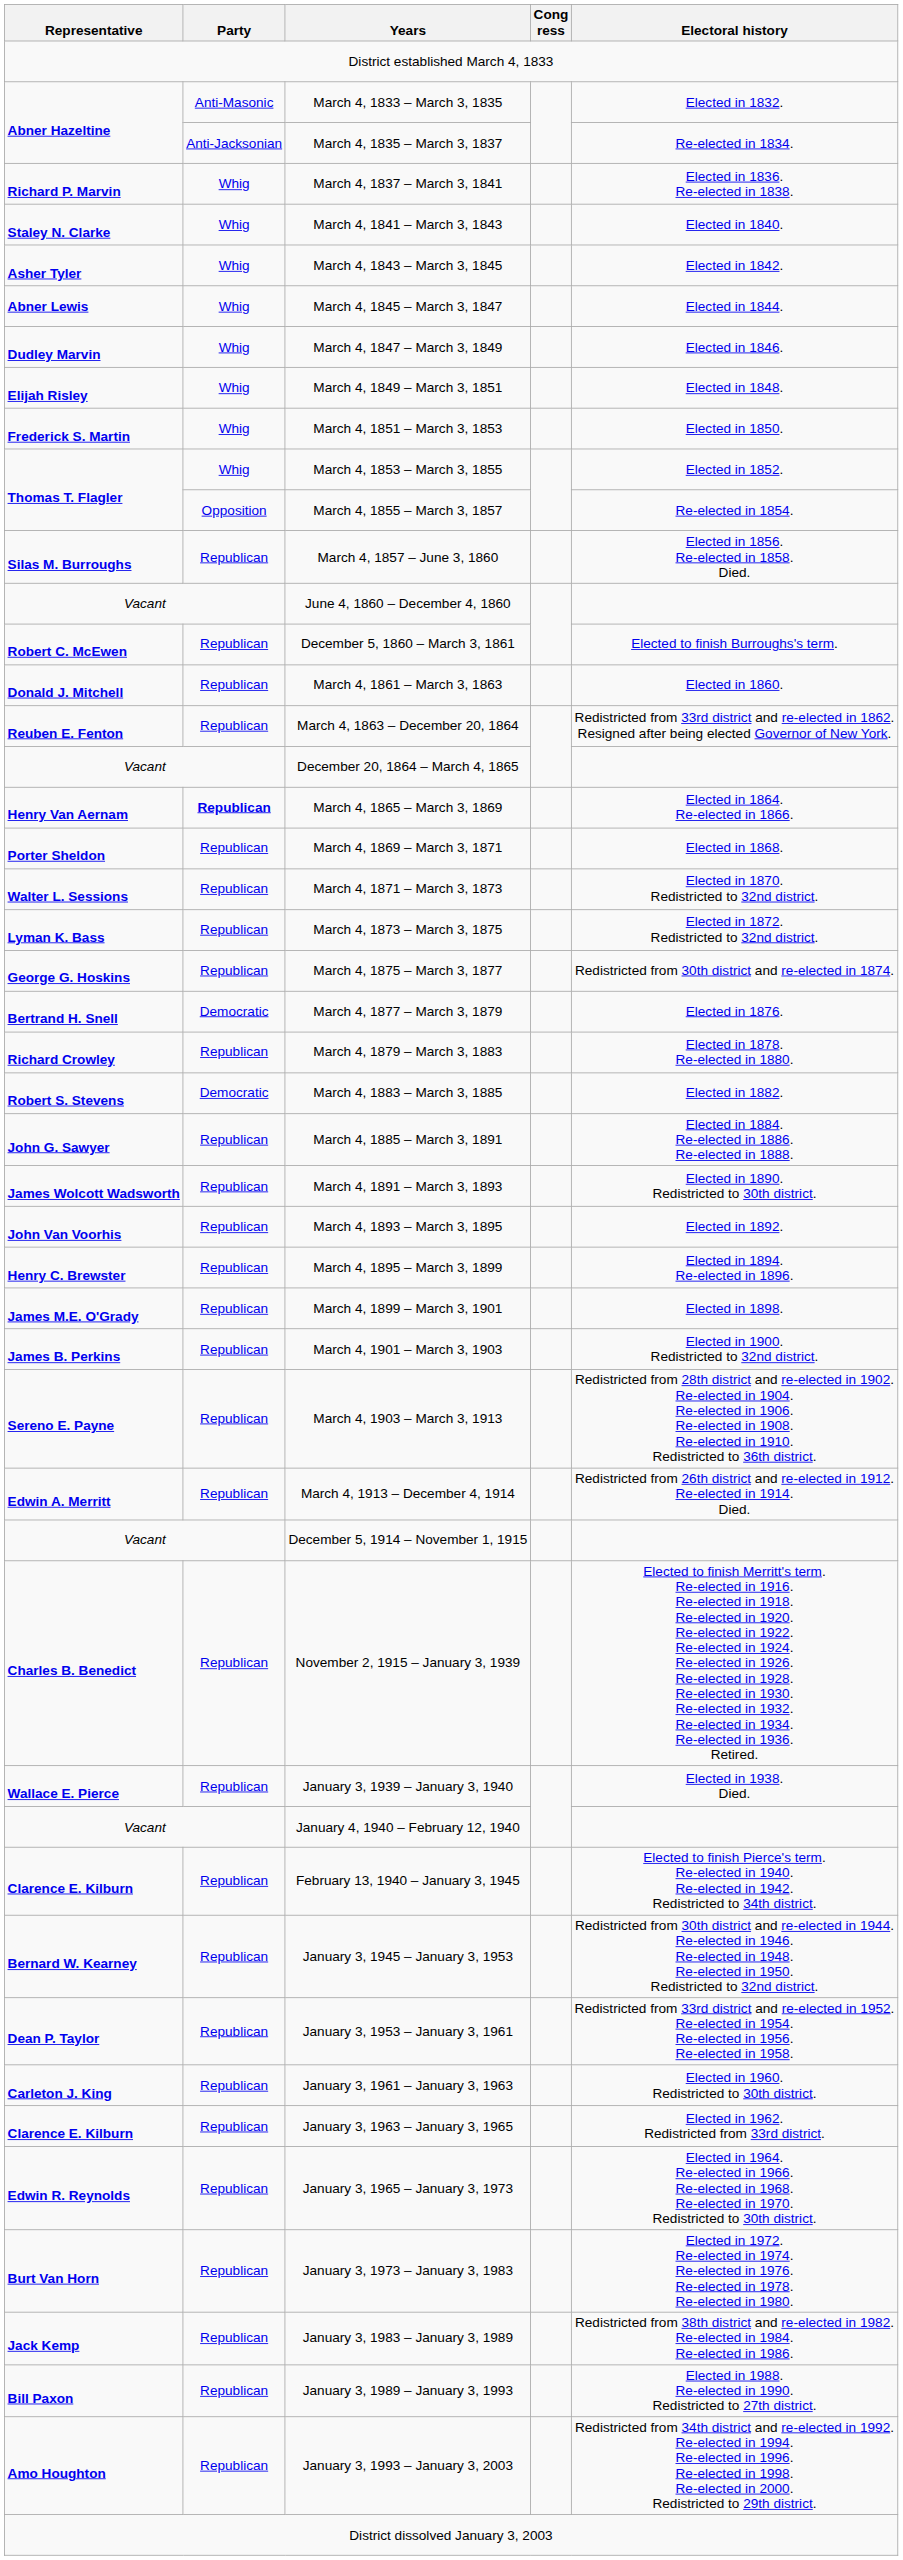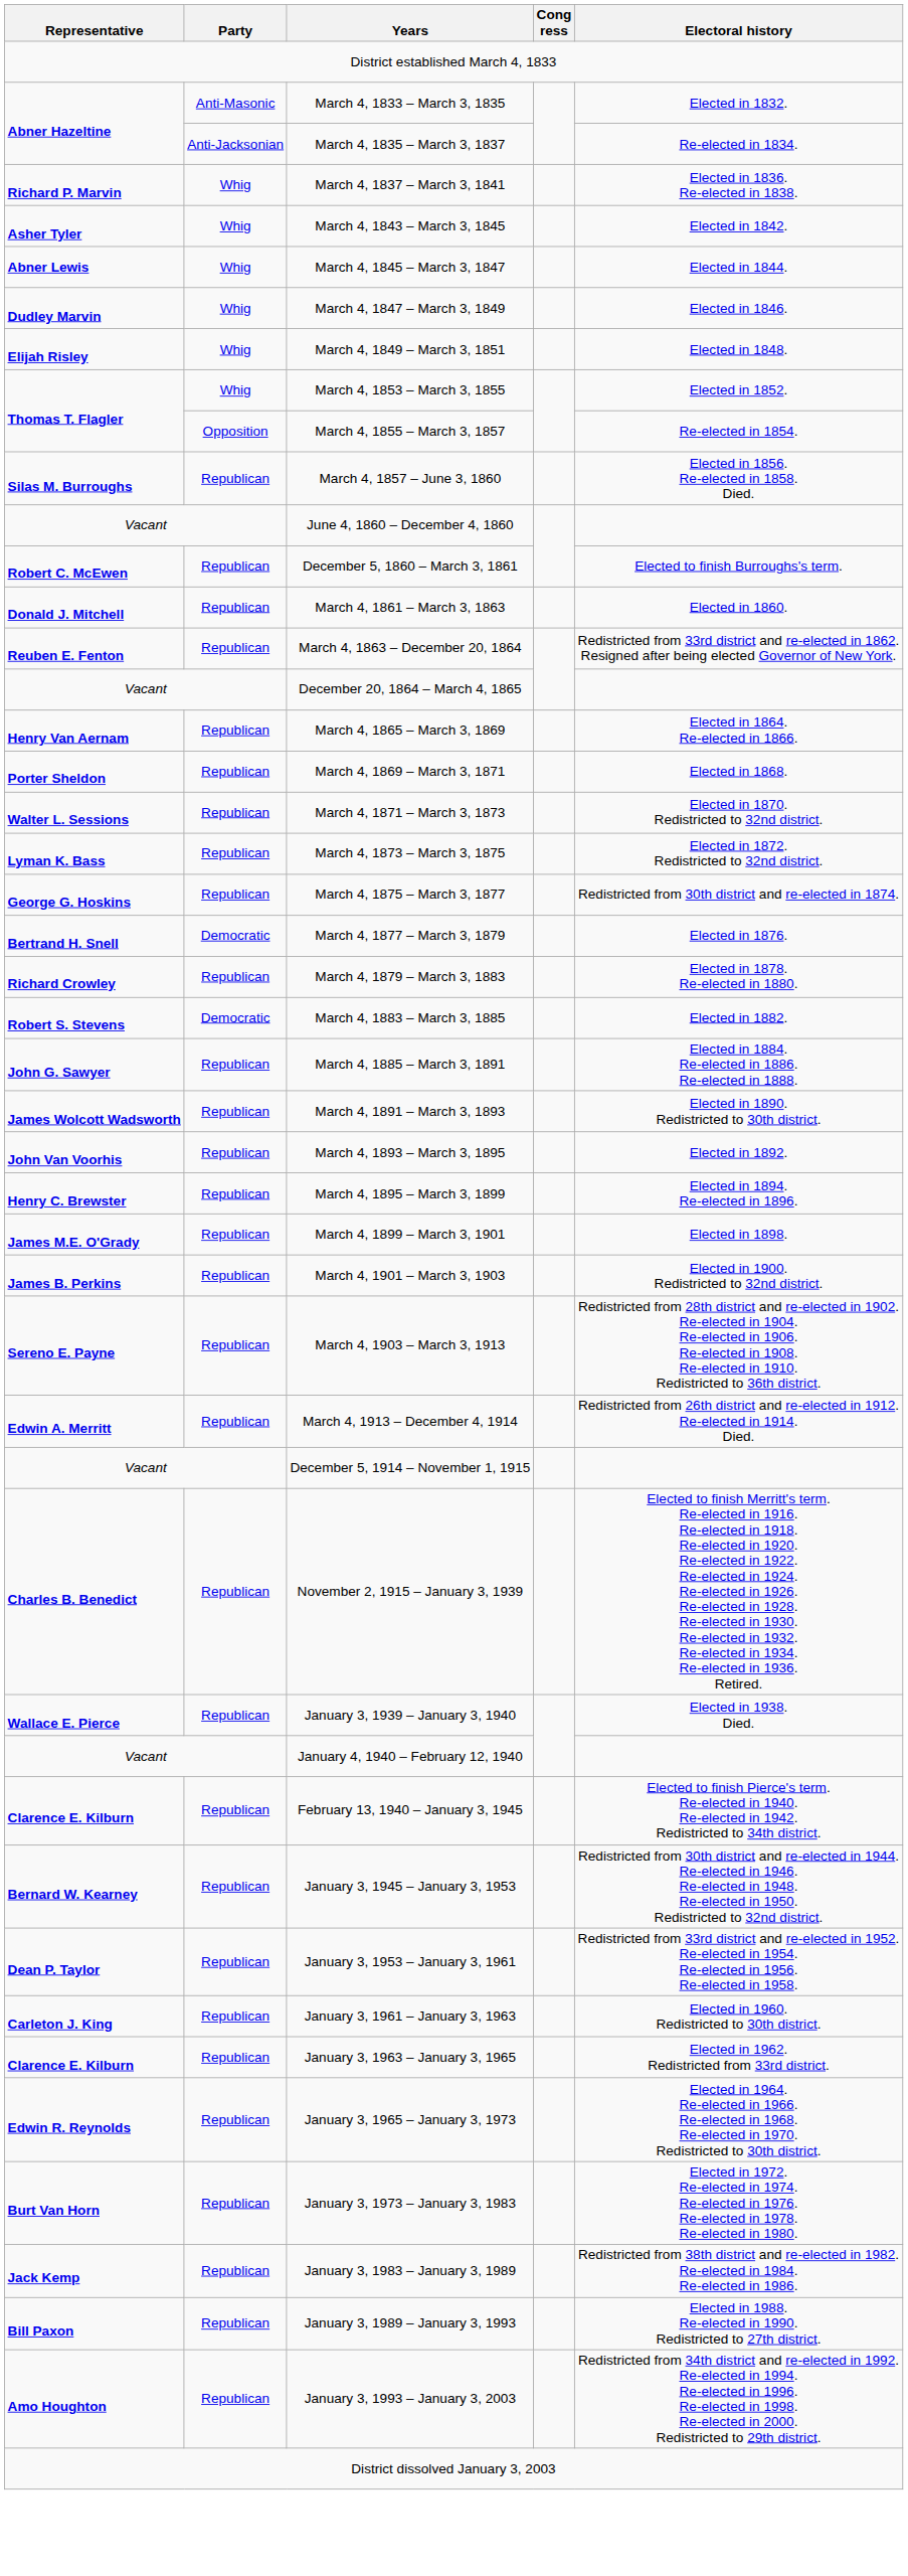- row: Staley N. Clarke | Whig | March 4, 1841 – March 3, 1843 | Elected in 1840.
- row: Frederick S. Martin | Whig | March 4, 1851 – March 3, 1853 | Elected in 1850.
March 4, 1865 – March 3, 1869 | Party: bold -> normal
